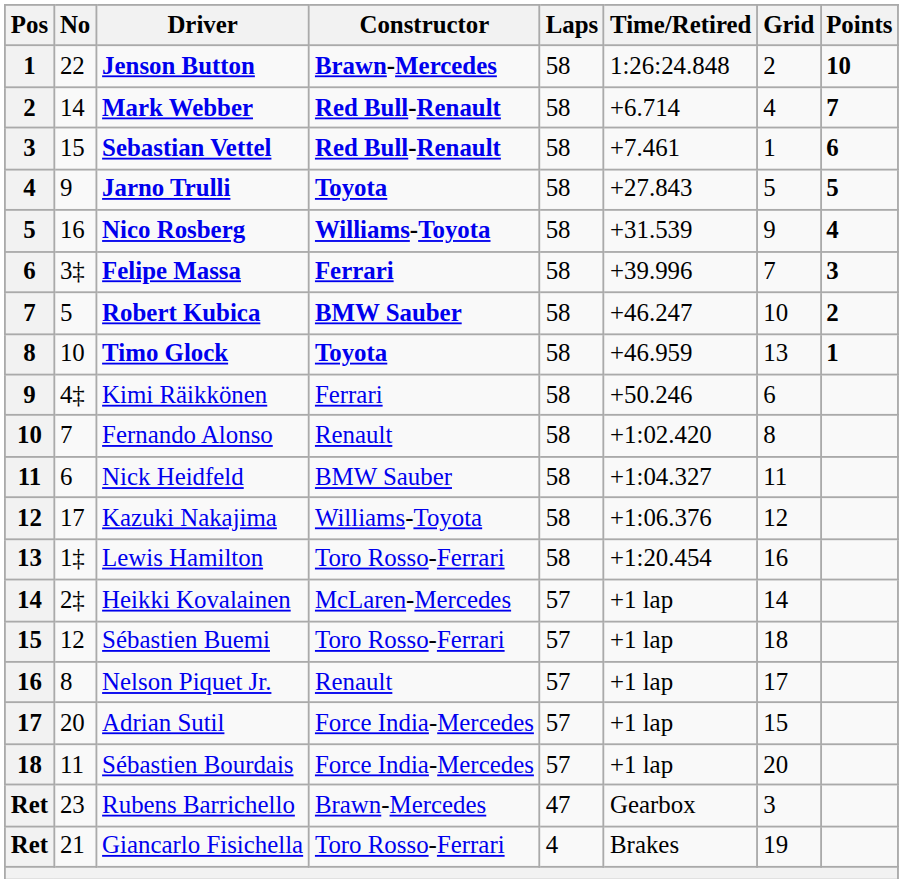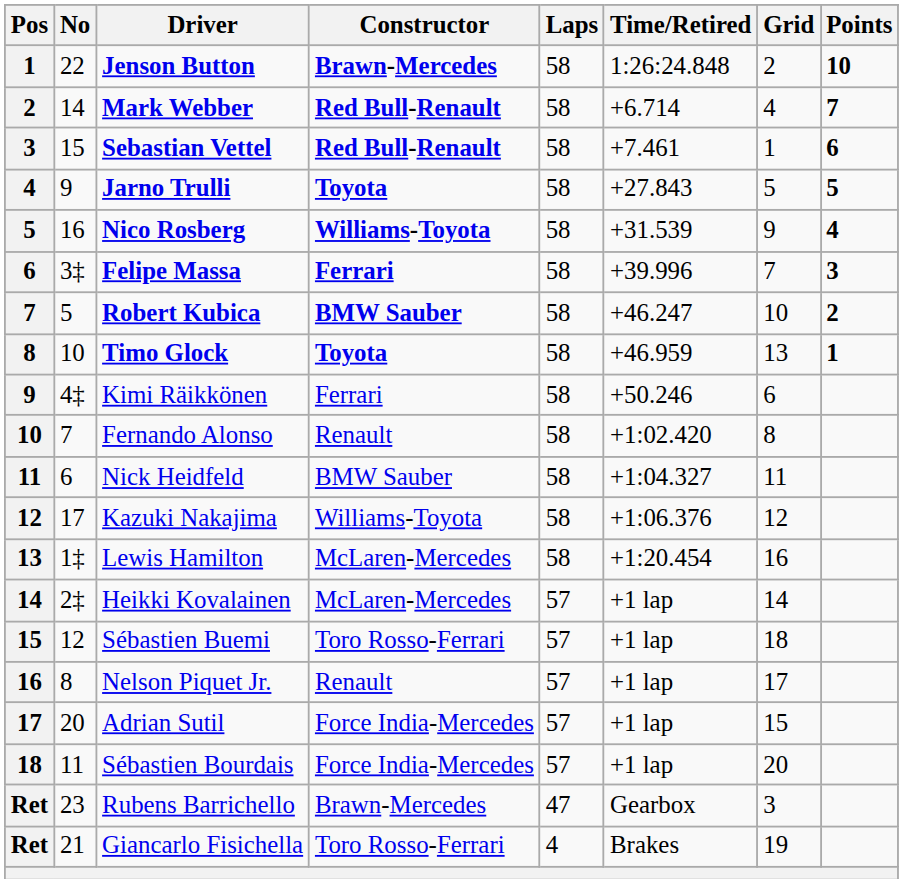Lewis Hamilton | Constructor: Toro Rosso-Ferrari -> McLaren-Mercedes
